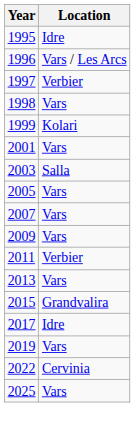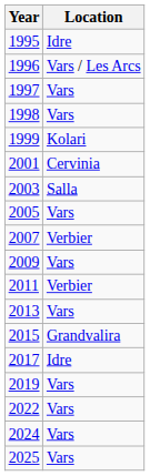1997 | Location: Verbier -> Vars
2001 | Location: Vars -> Cervinia
2007 | Location: Vars -> Verbier
2022 | Location: Cervinia -> Vars
+ row: 2024 | Vars
